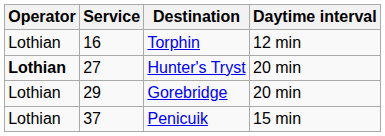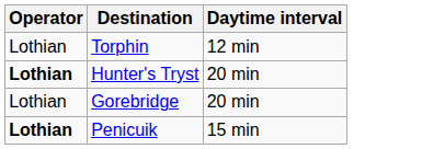- column: Service | 16 | 27 | 29 | 37
Penicuik | Operator: normal -> bold
